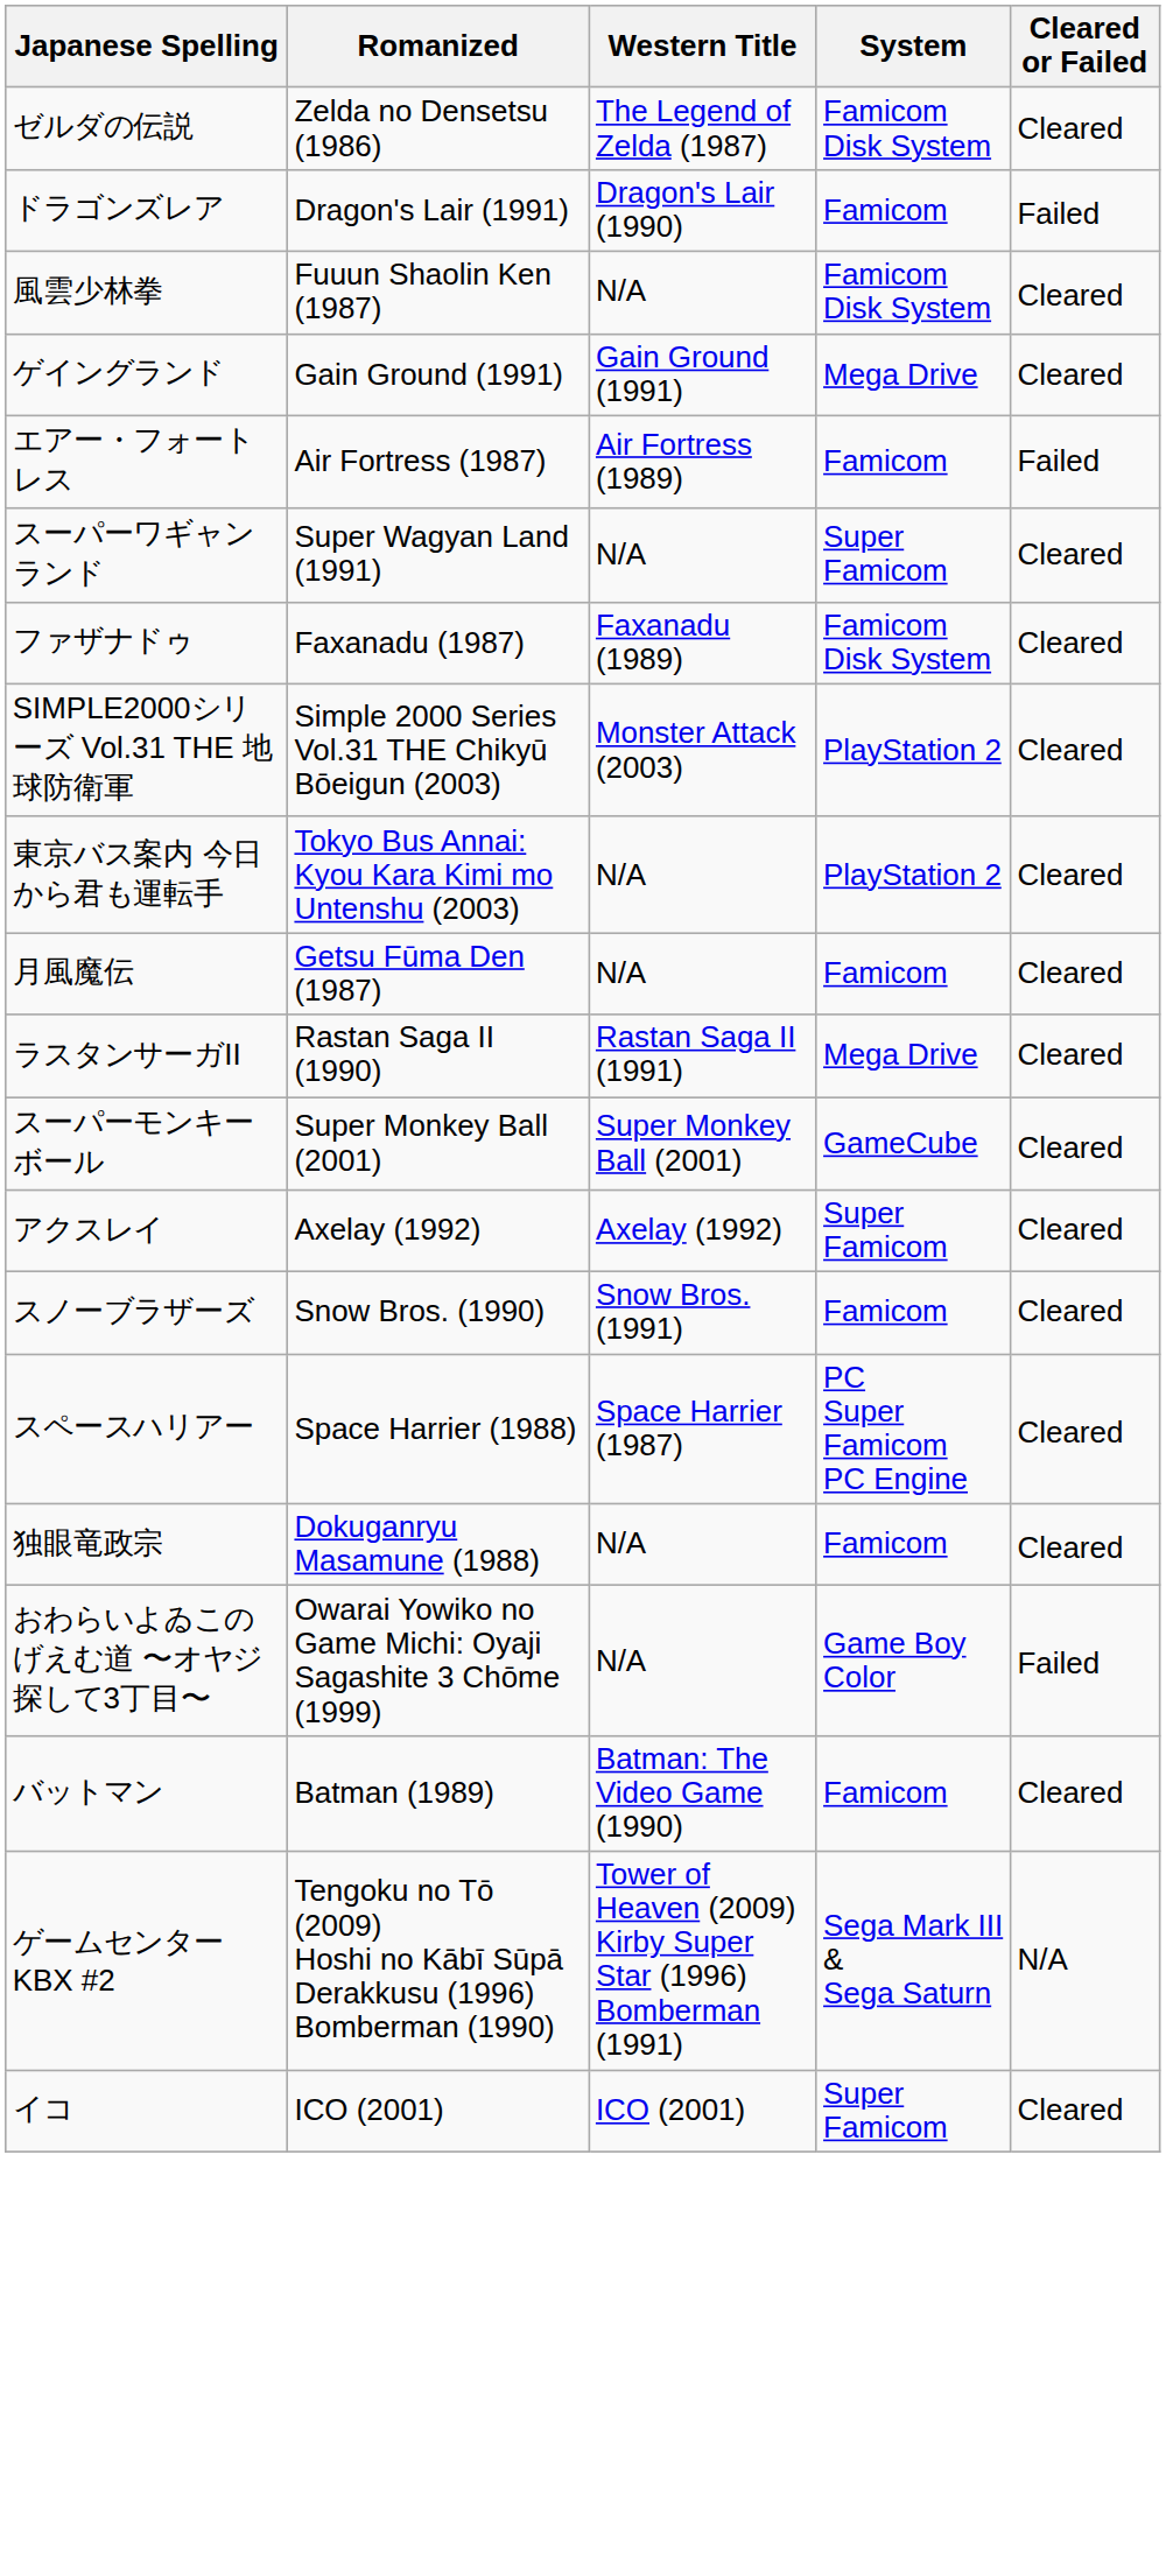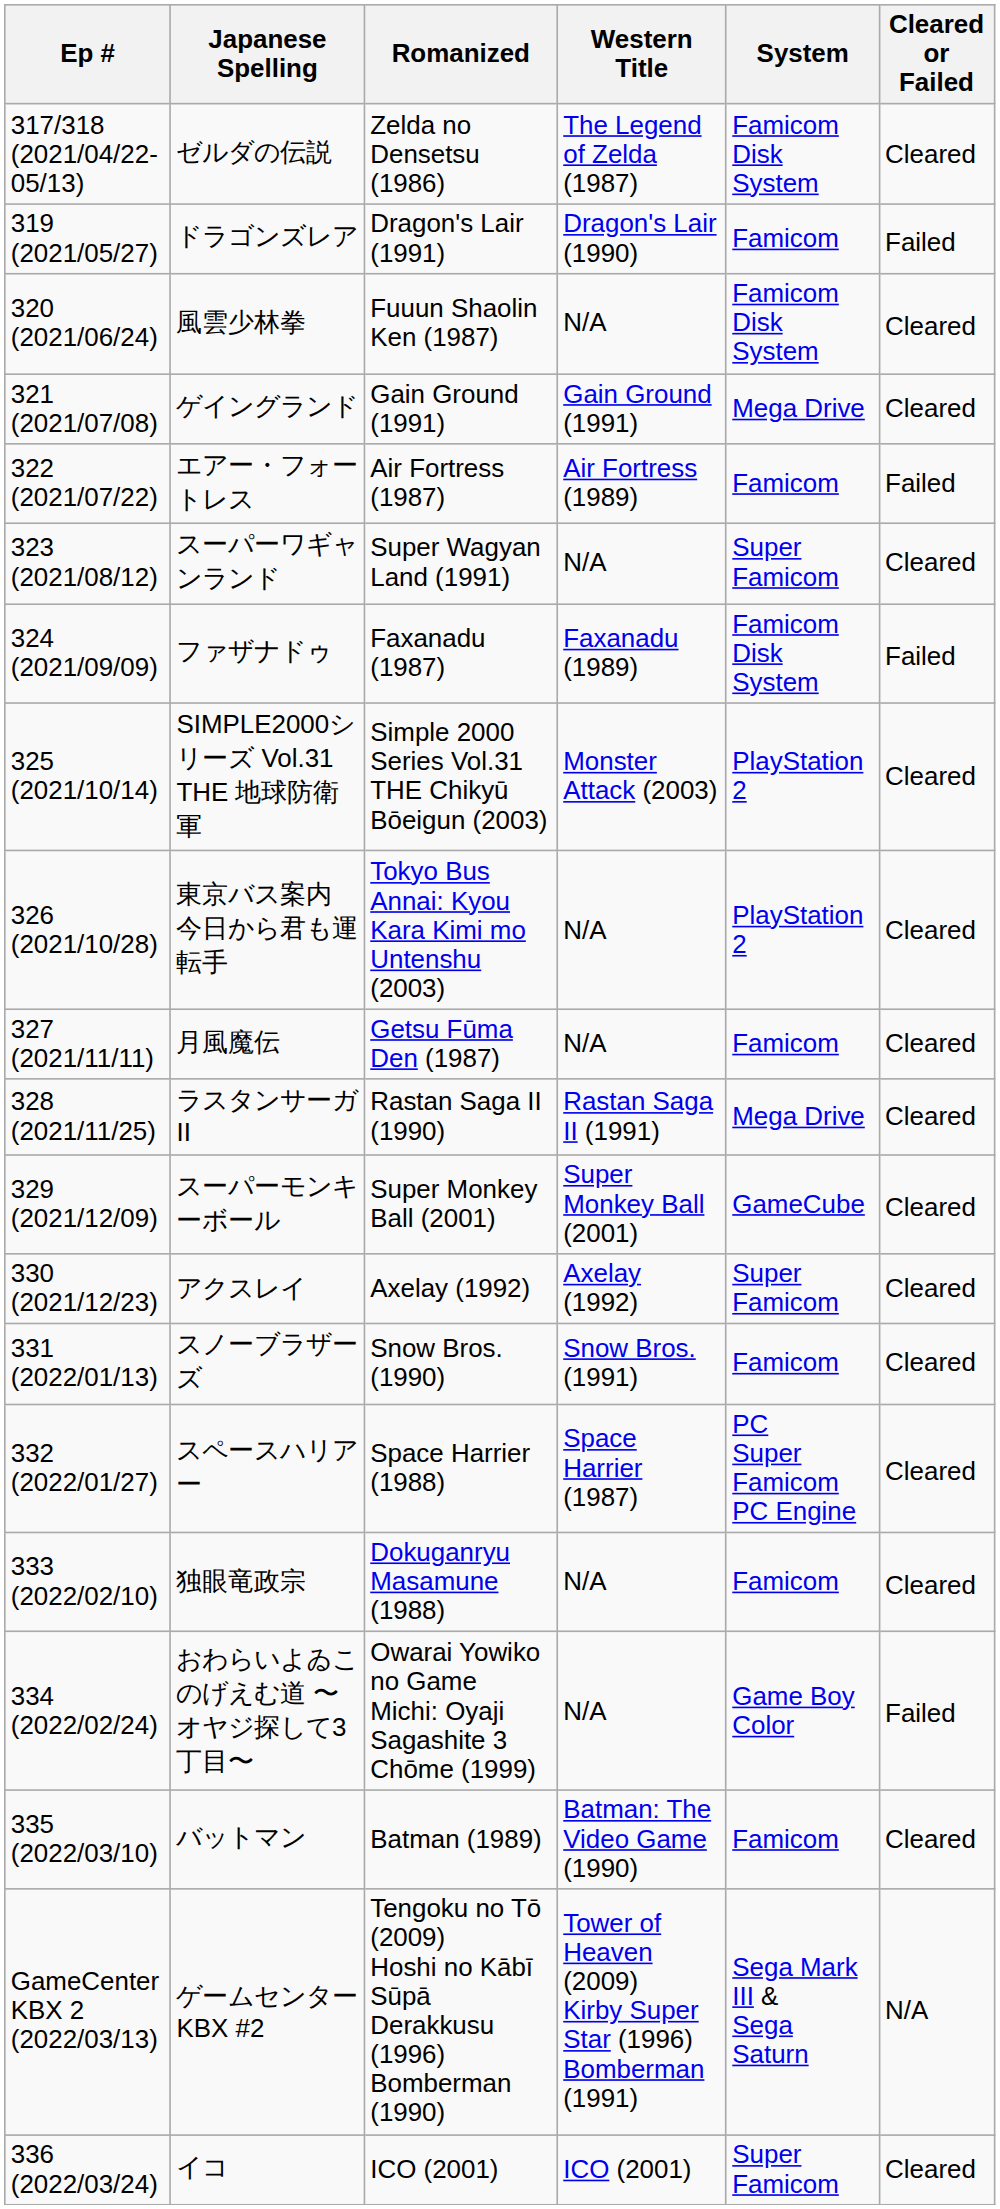+ column: Ep # | 317/318 (2021/04/22-05/13) | 319 (2021/05/27) | 320 (2021/06/24) | 321 (2021/07/08) | 322 (2021/07/22) | 323 (2021/08/12) | 324 (2021/09/09) | 325 (2021/10/14) | 326 (2021/10/28) | 327 (2021/11/11) | 328 (2021/11/25) | 329 (2021/12/09) | 330 (2021/12/23) | 331 (2022/01/13) | 332 (2022/01/27) | 333 (2022/02/10) | 334 (2022/02/24) | 335 (2022/03/10) | GameCenter KBX 2 (2022/03/13) | 336 (2022/03/24)
ファザナドゥ | Cleared or Failed: Cleared -> Failed
